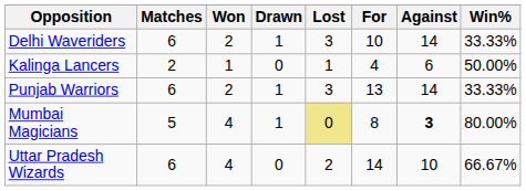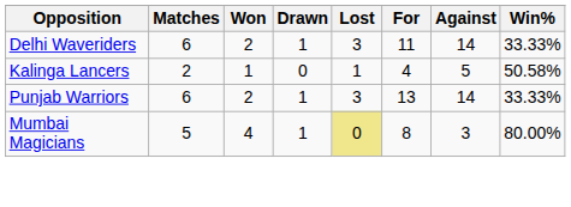Delhi Waveriders | For: 10 -> 11
Kalinga Lancers | Against: 6 -> 5
Kalinga Lancers | Win%: 50.00% -> 50.58%
Mumbai Magicians | Against: bold -> normal
- row: Uttar Pradesh Wizards | 6 | 4 | 0 | 2 | 14 | 10 | 66.67%
